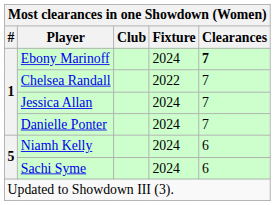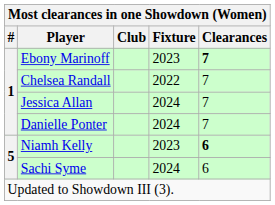Ebony Marinoff | Fixture: 2024 -> 2023
Niamh Kelly | Fixture: 2024 -> 2023
Niamh Kelly | Clearances: normal -> bold
